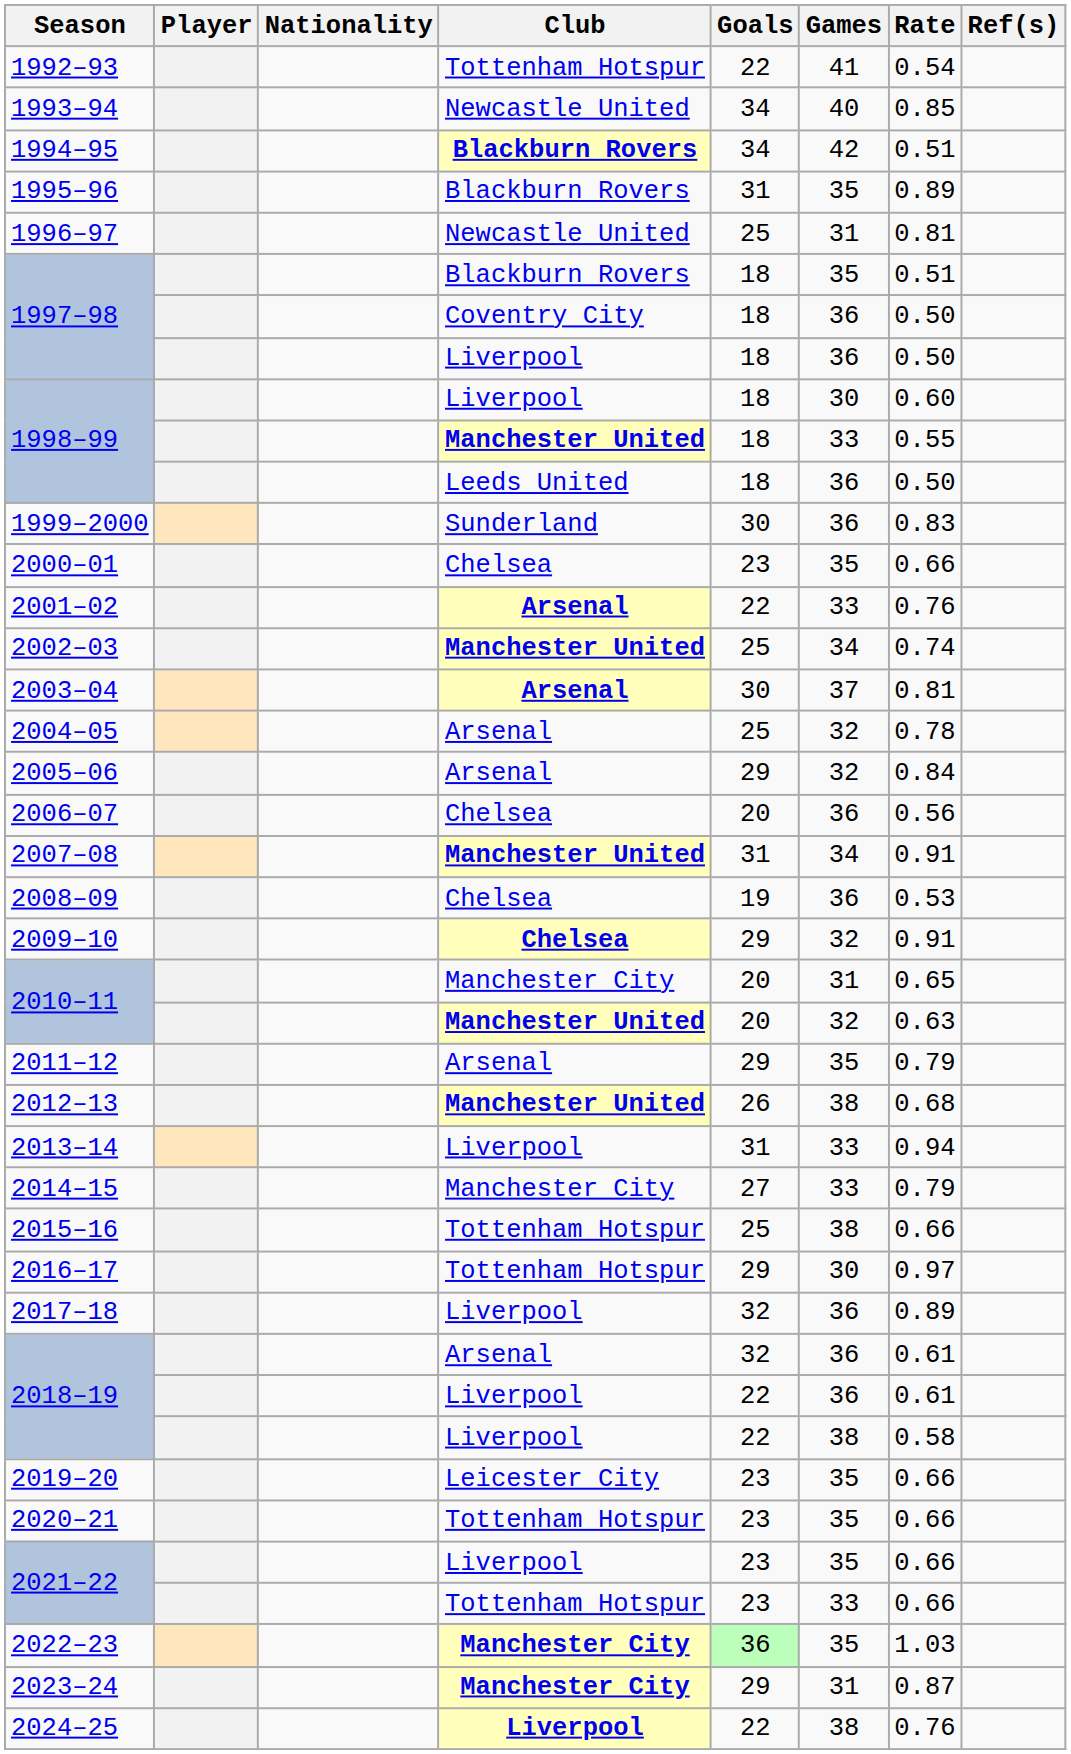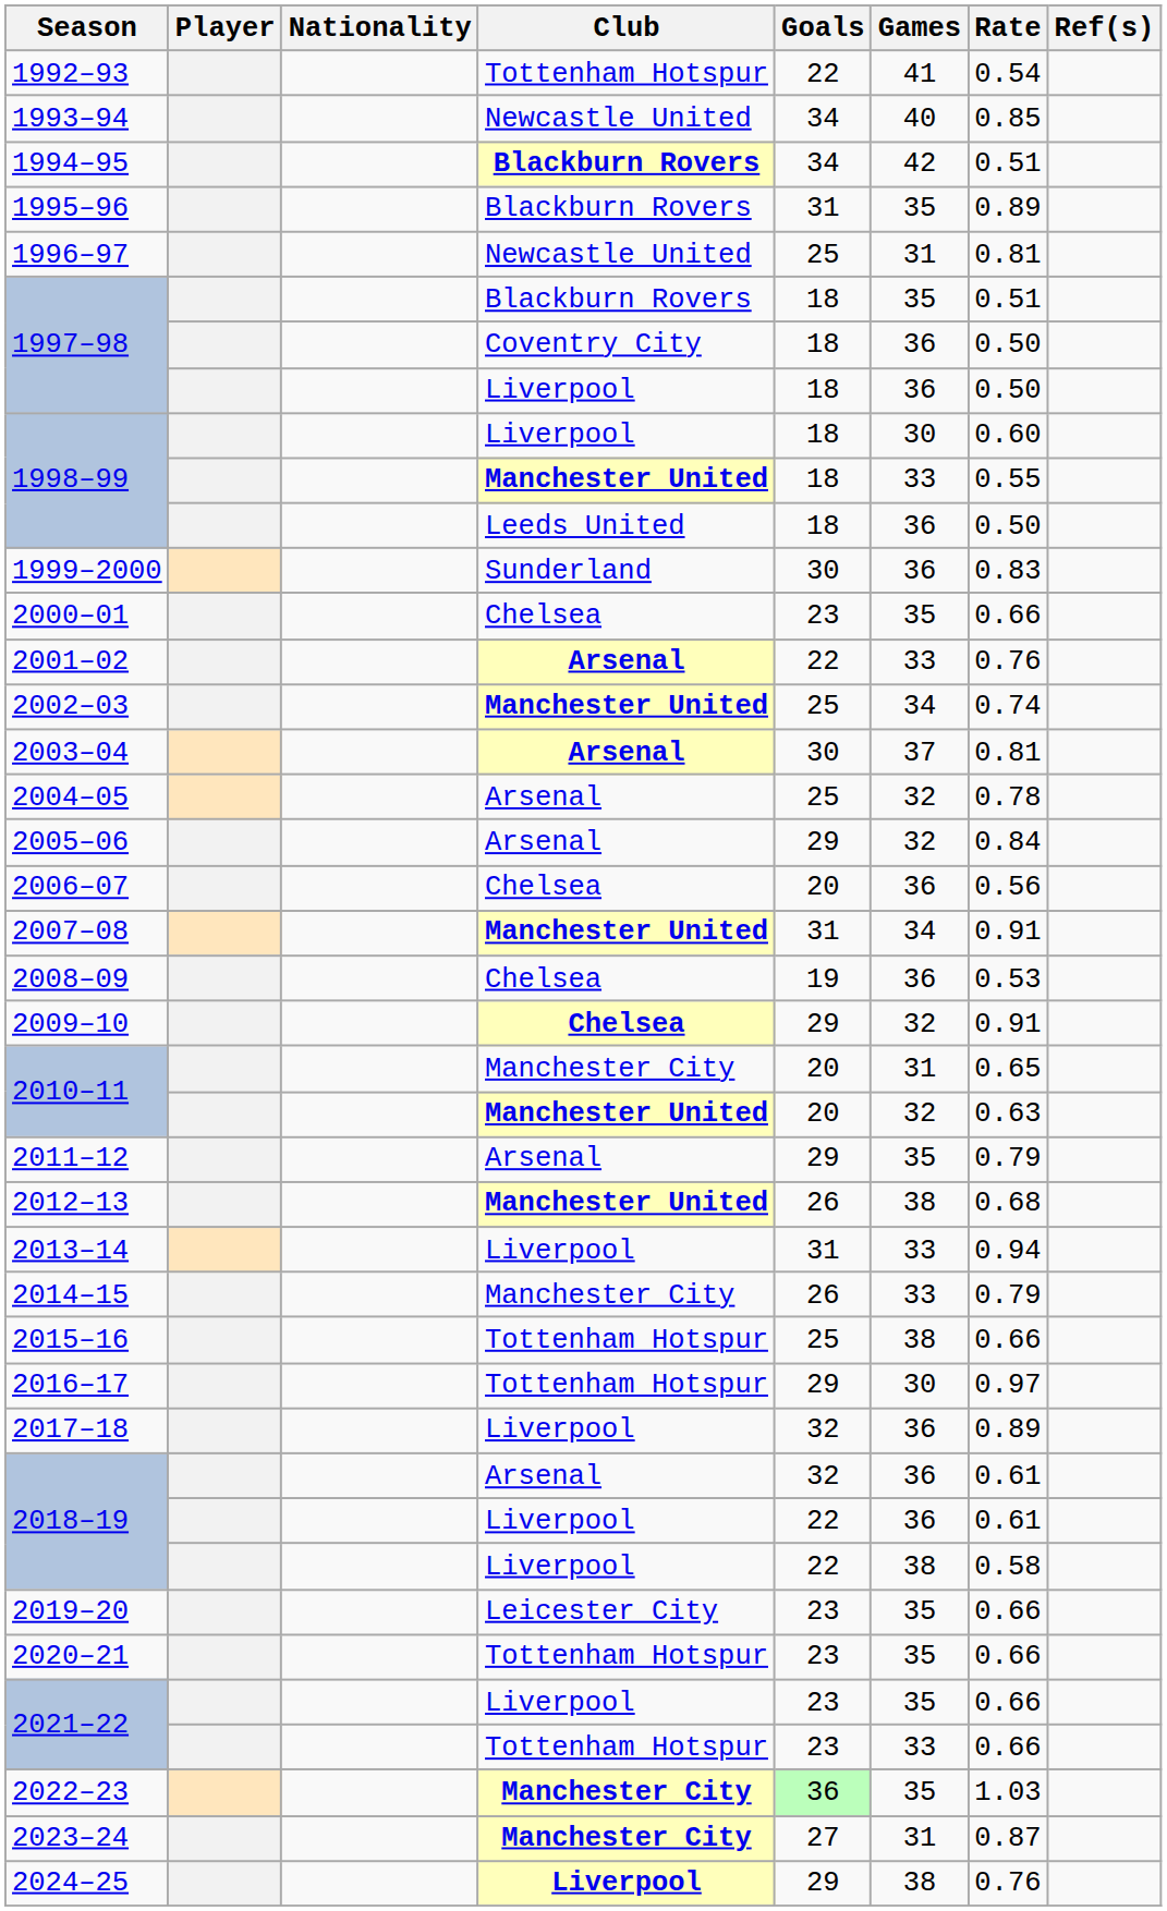2014–15 | Goals: 27 -> 26
2023–24 | Goals: 29 -> 27
2024–25 | Goals: 22 -> 29
